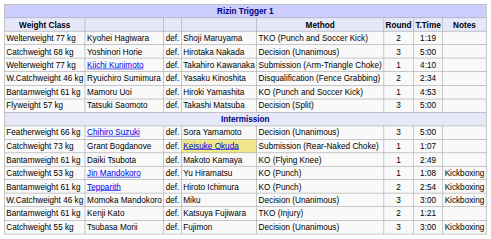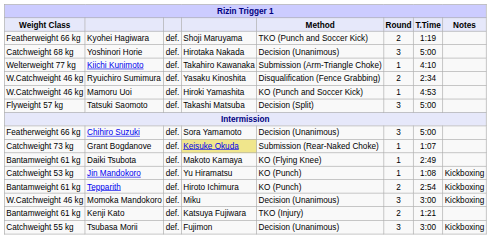Kyohei Hagiwara | Weight Class: Welterweight 77 kg -> Featherweight 66 kg
Mamoru Uoi | Weight Class: Bantamweight 61 kg -> W.Catchweight 46 kg
